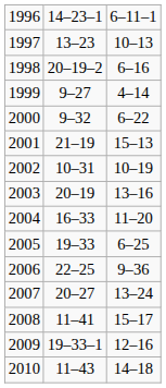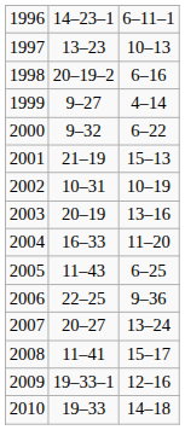2005 | column 2: 19–33 -> 11–43
2010 | column 2: 11–43 -> 19–33
